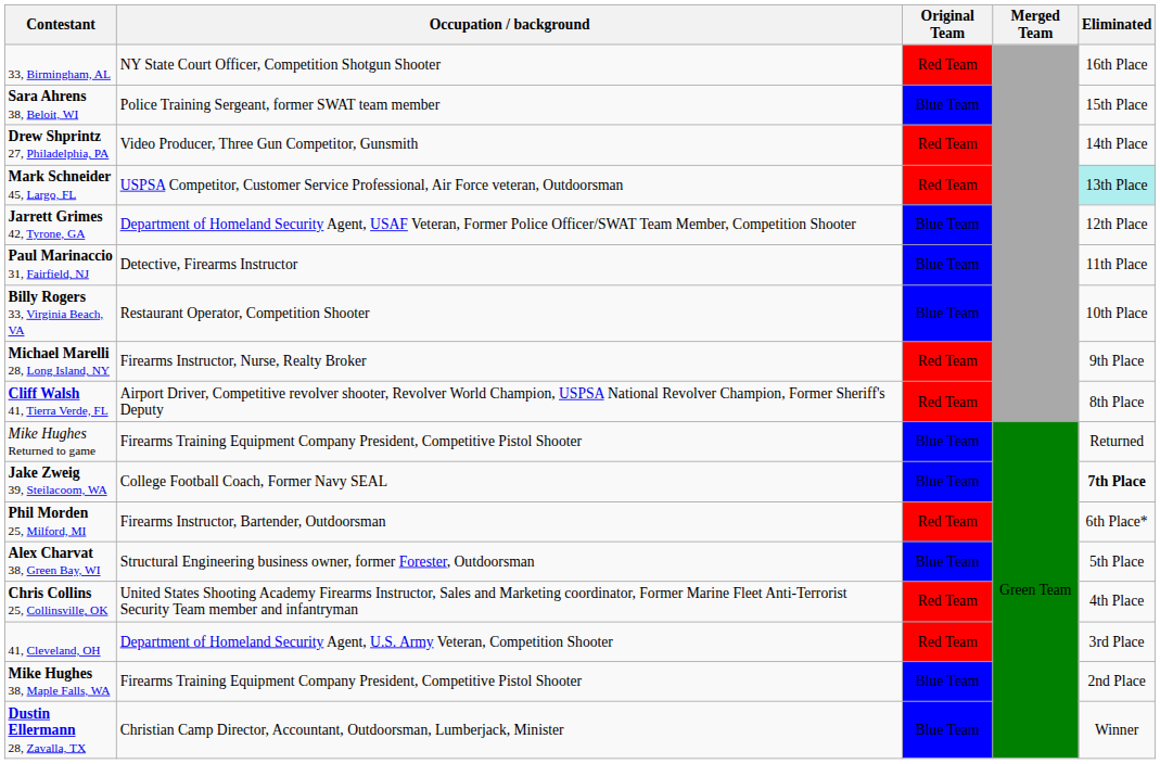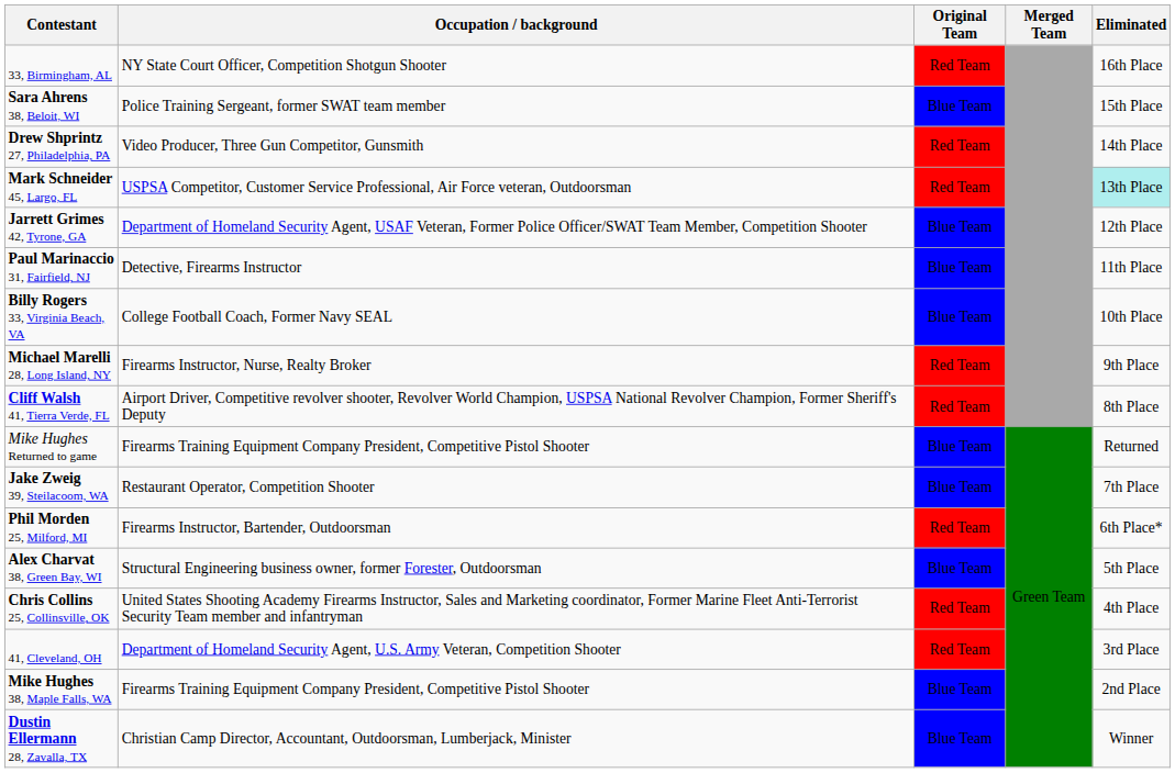Billy Rogers 33, Virginia Beach, VA | Occupation / background: Restaurant Operator, Competition Shooter -> College Football Coach, Former Navy SEAL
Jake Zweig 39, Steilacoom, WA | Occupation / background: College Football Coach, Former Navy SEAL -> Restaurant Operator, Competition Shooter
Jake Zweig 39, Steilacoom, WA | Eliminated: bold -> normal
